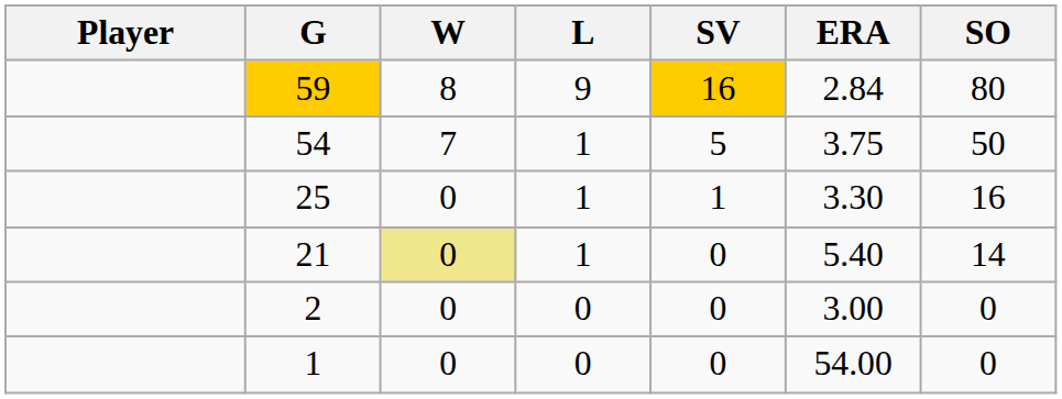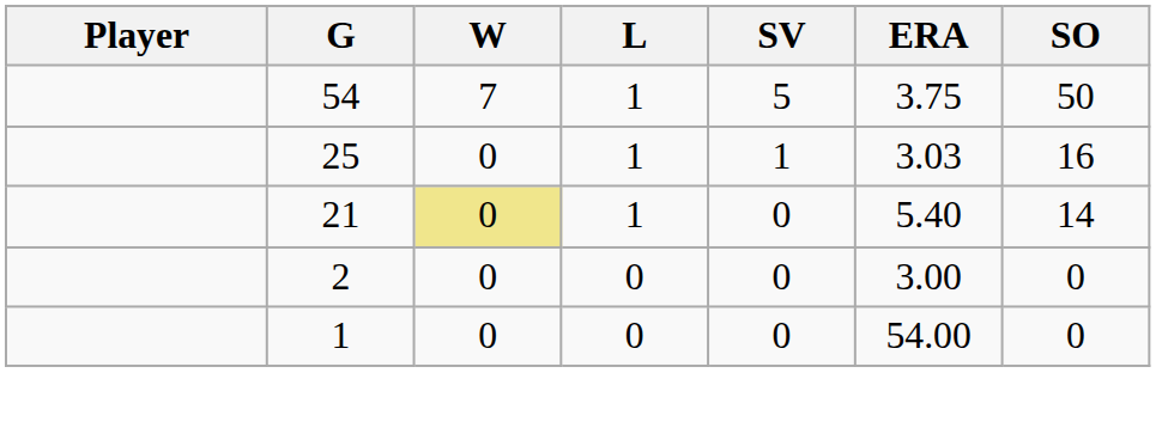- row: 59 | 8 | 9 | 16 | 2.84 | 80
25 | ERA: 3.30 -> 3.03
